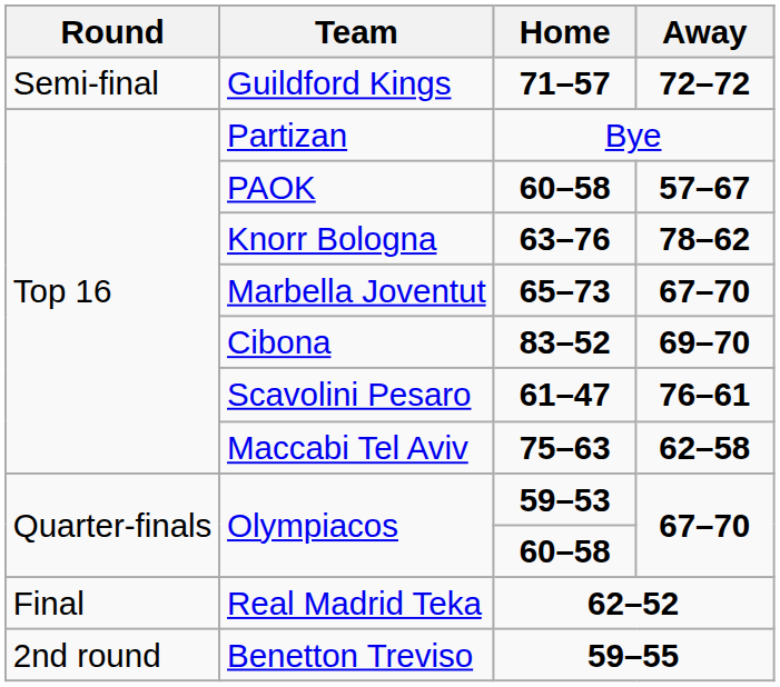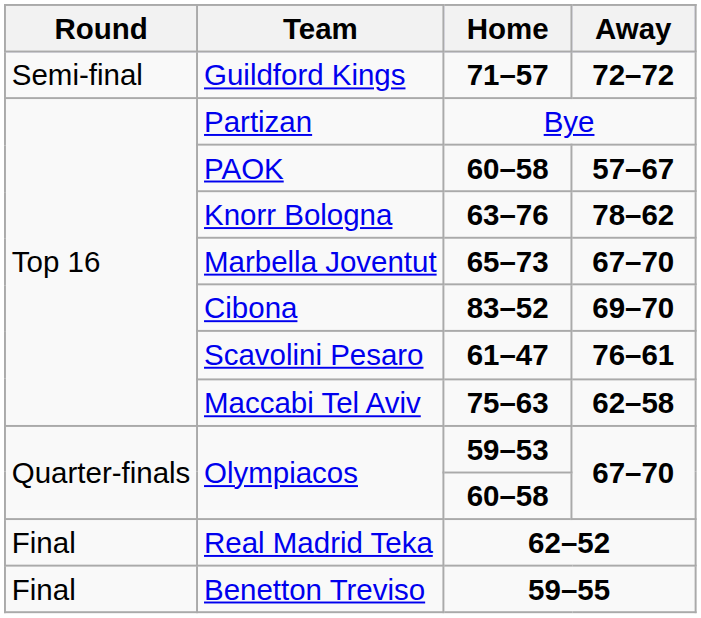Benetton Treviso | Round: 2nd round -> Final
